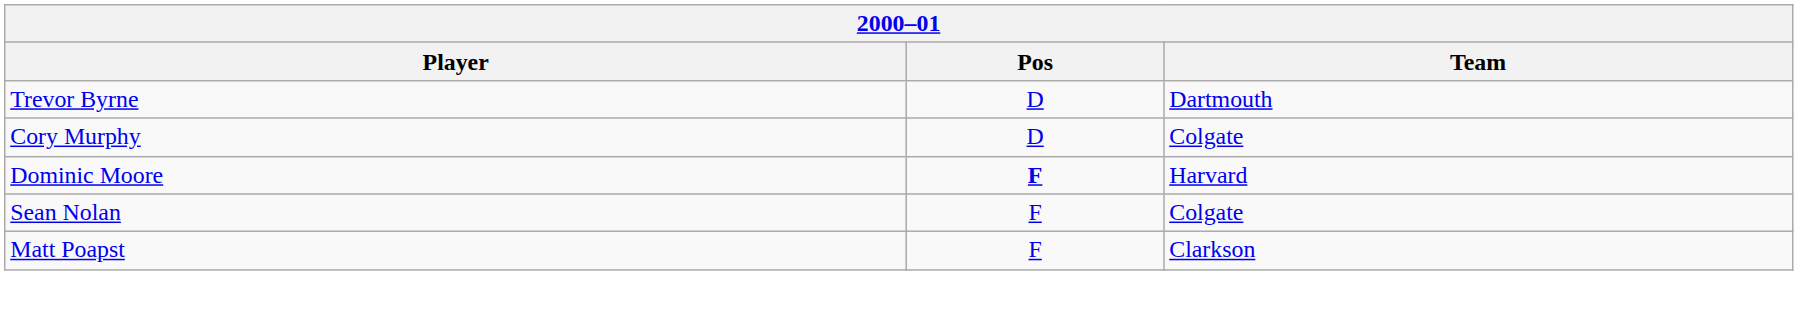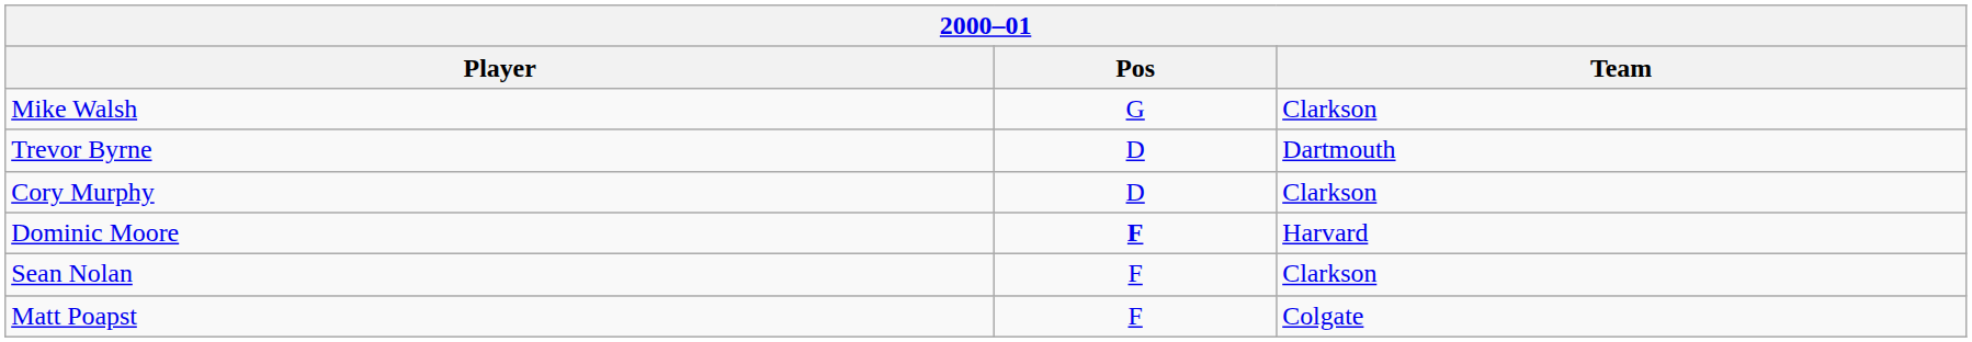+ row: Mike Walsh | G | Clarkson
Cory Murphy | Team: Colgate -> Clarkson
Sean Nolan | Team: Colgate -> Clarkson
Matt Poapst | Team: Clarkson -> Colgate
